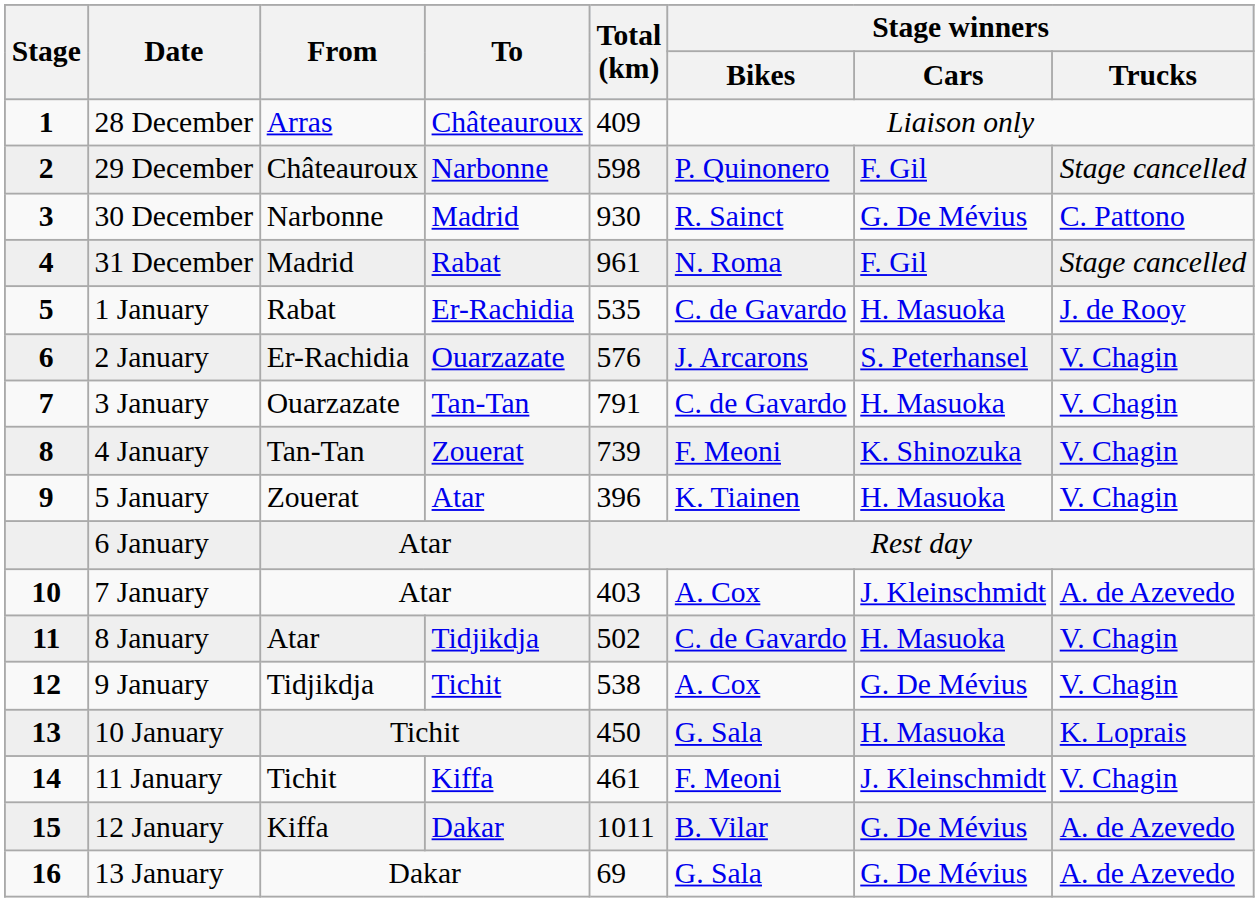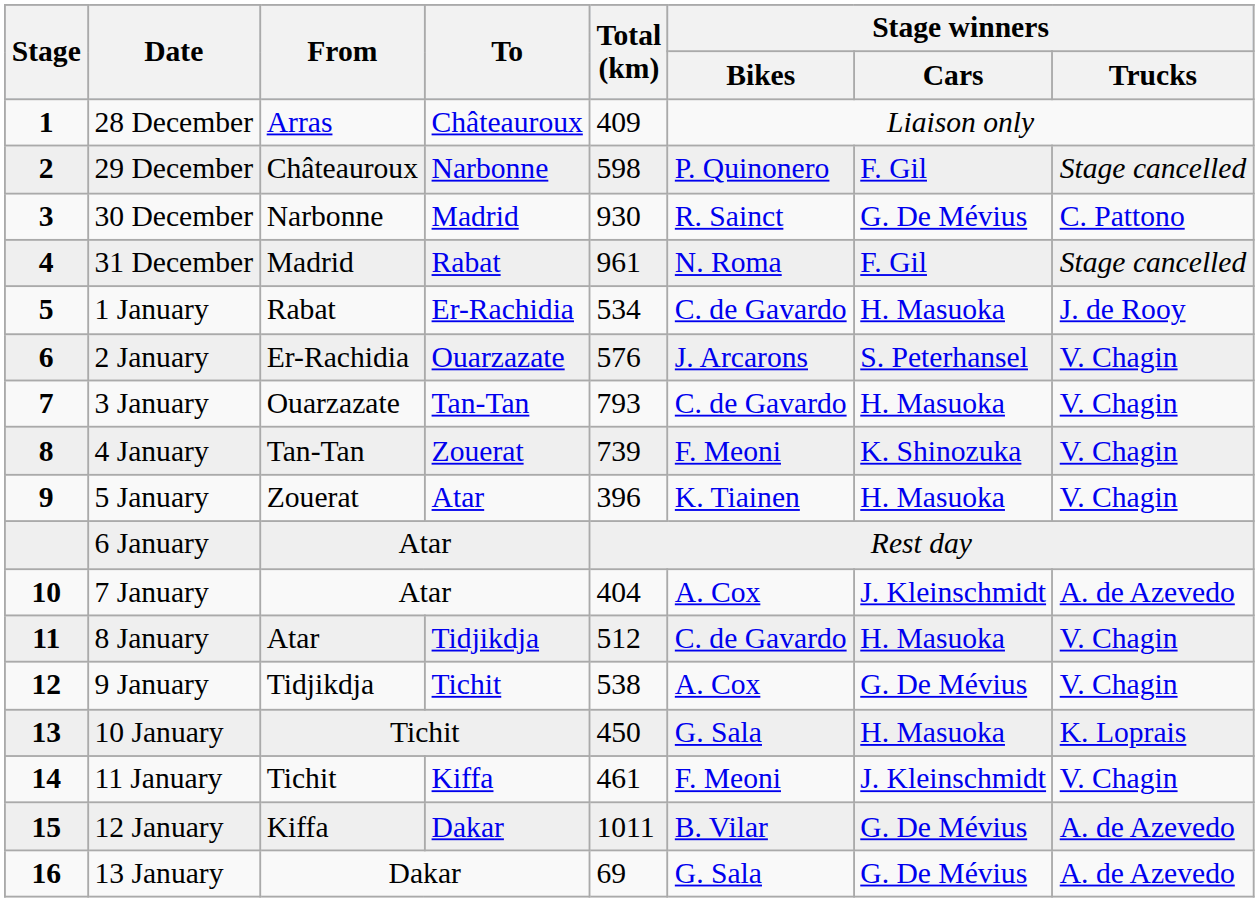1 January | Total (km): 535 -> 534
3 January | Total (km): 791 -> 793
7 January | Total (km): 403 -> 404
8 January | Total (km): 502 -> 512
